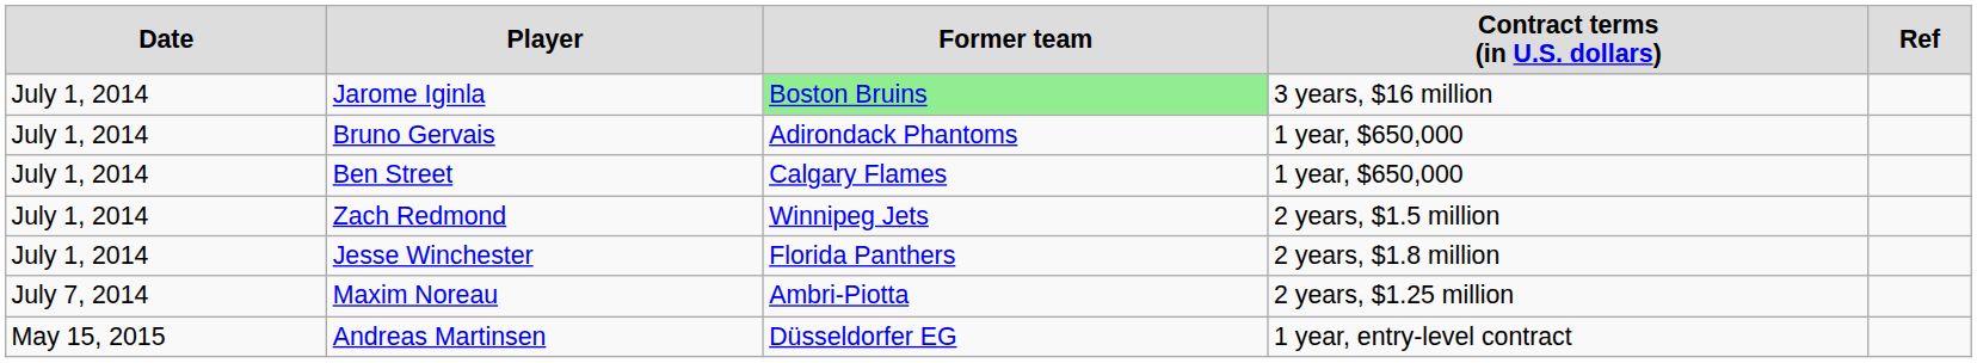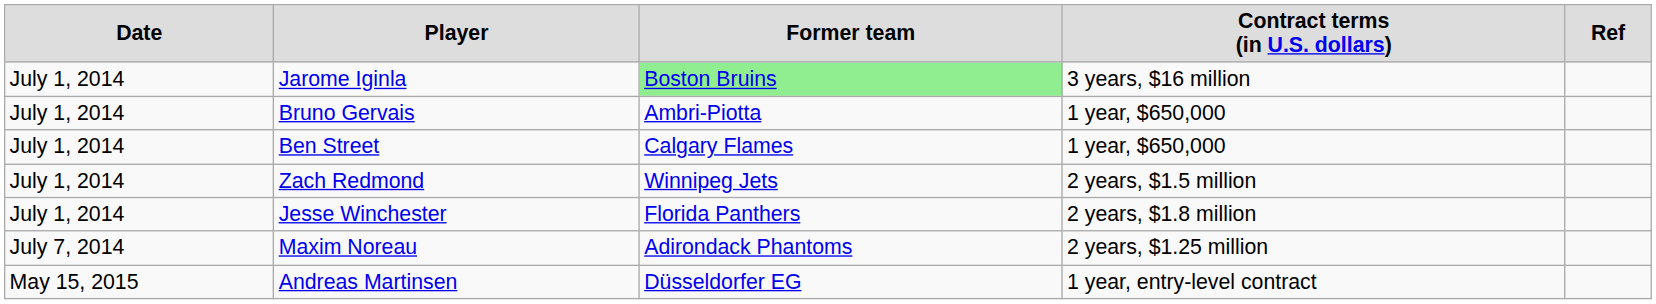Bruno Gervais | column 3: Adirondack Phantoms -> Ambri-Piotta
Maxim Noreau | column 3: Ambri-Piotta -> Adirondack Phantoms
